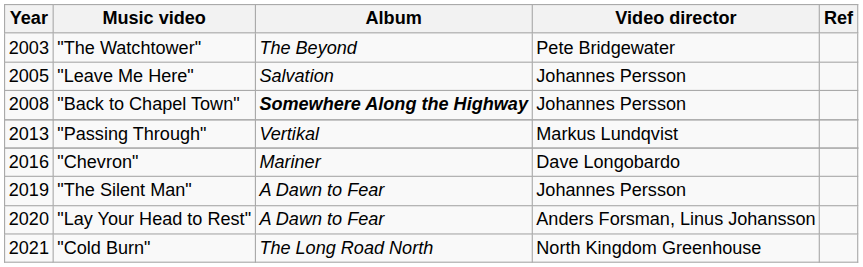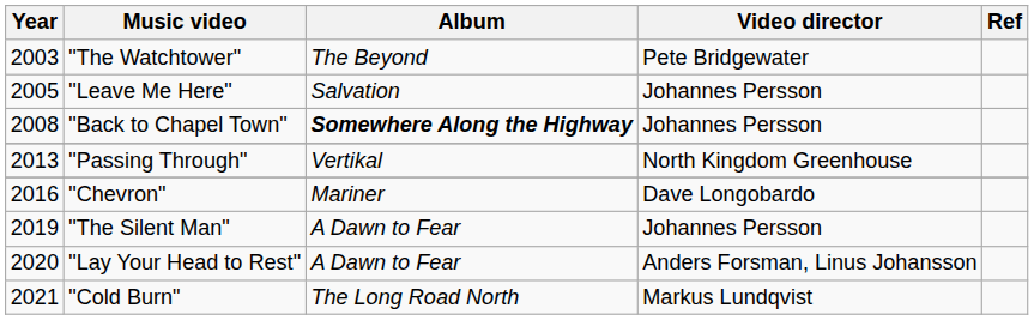"Passing Through" | Video director: Markus Lundqvist -> North Kingdom Greenhouse
"Cold Burn" | Video director: North Kingdom Greenhouse -> Markus Lundqvist
